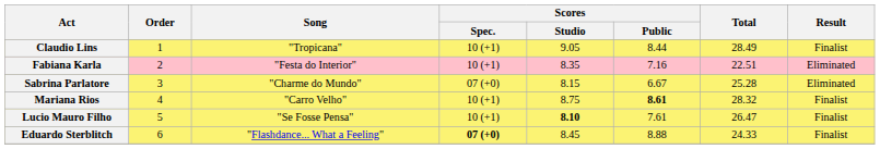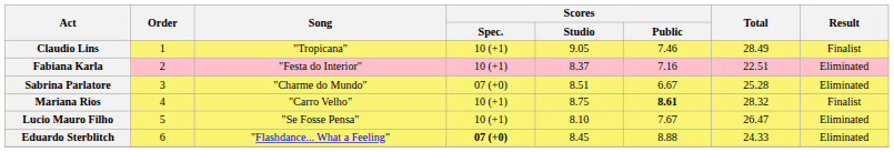Claudio Lins | Scores / Public: 8.44 -> 7.46
Fabiana Karla | Scores / Studio: 8.35 -> 8.37
Sabrina Parlatore | Scores / Studio: 8.15 -> 8.51
Lucio Mauro Filho | Scores / Studio: bold -> normal
Lucio Mauro Filho | Scores / Public: 7.61 -> 7.67
Lucio Mauro Filho | Result: Finalist -> Eliminated
Eduardo Sterblitch | Result: Finalist -> Eliminated
